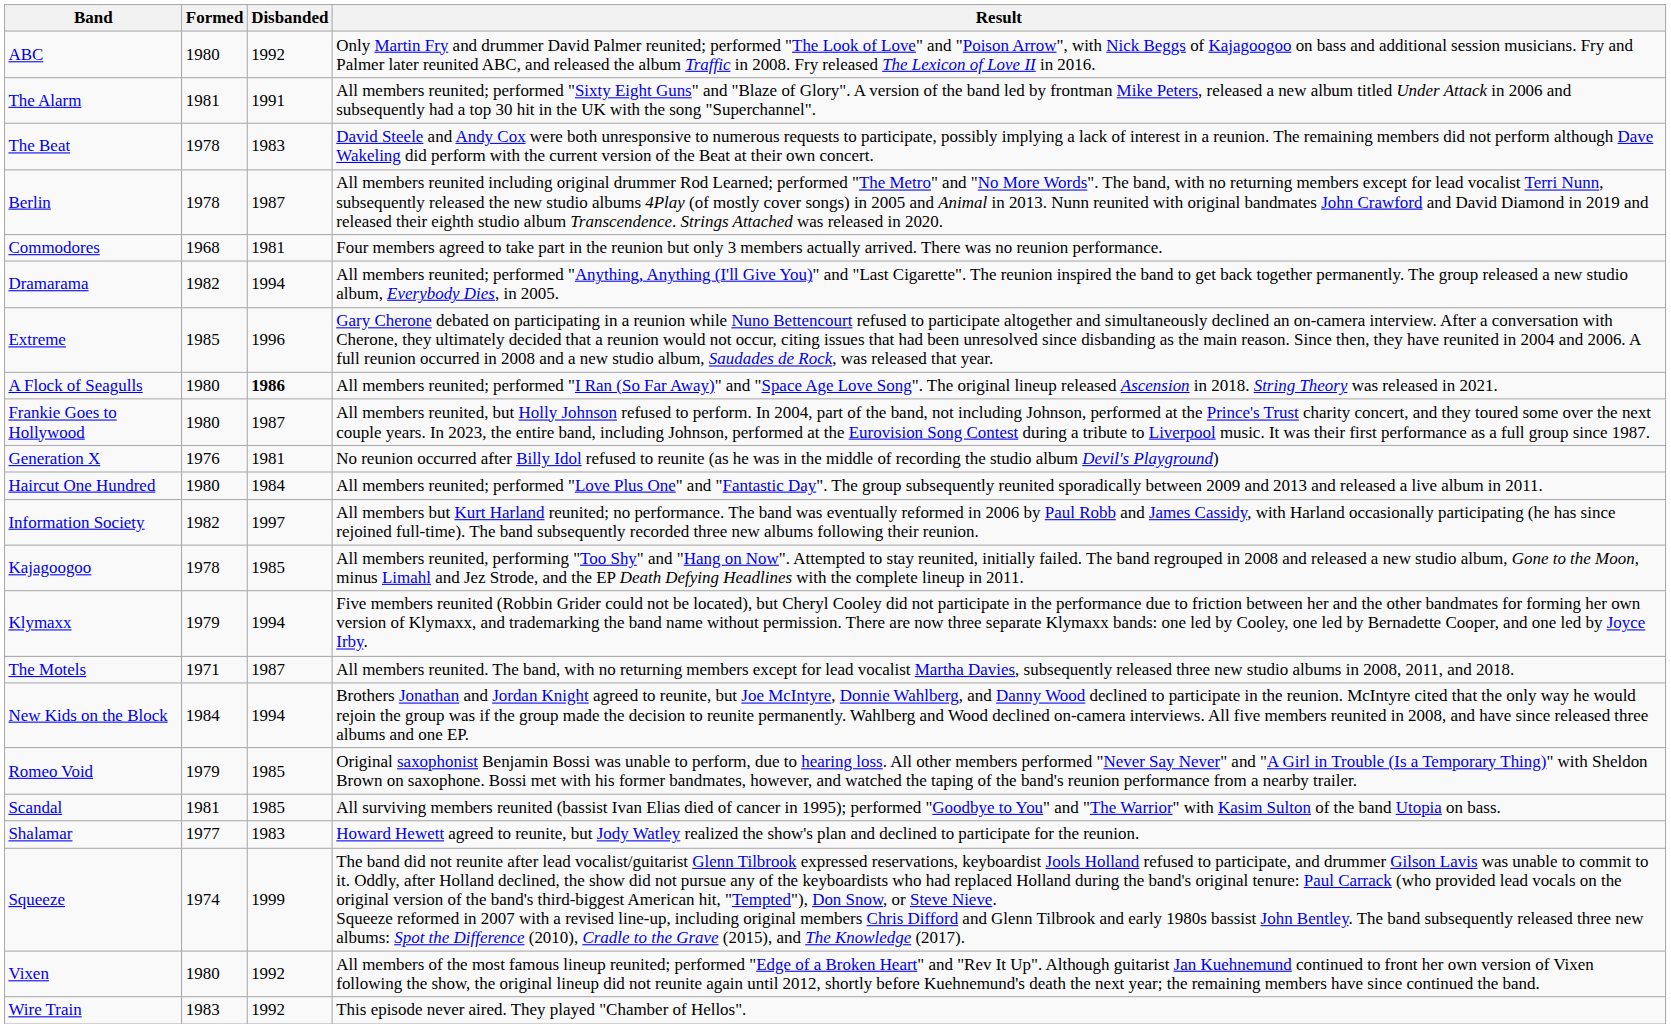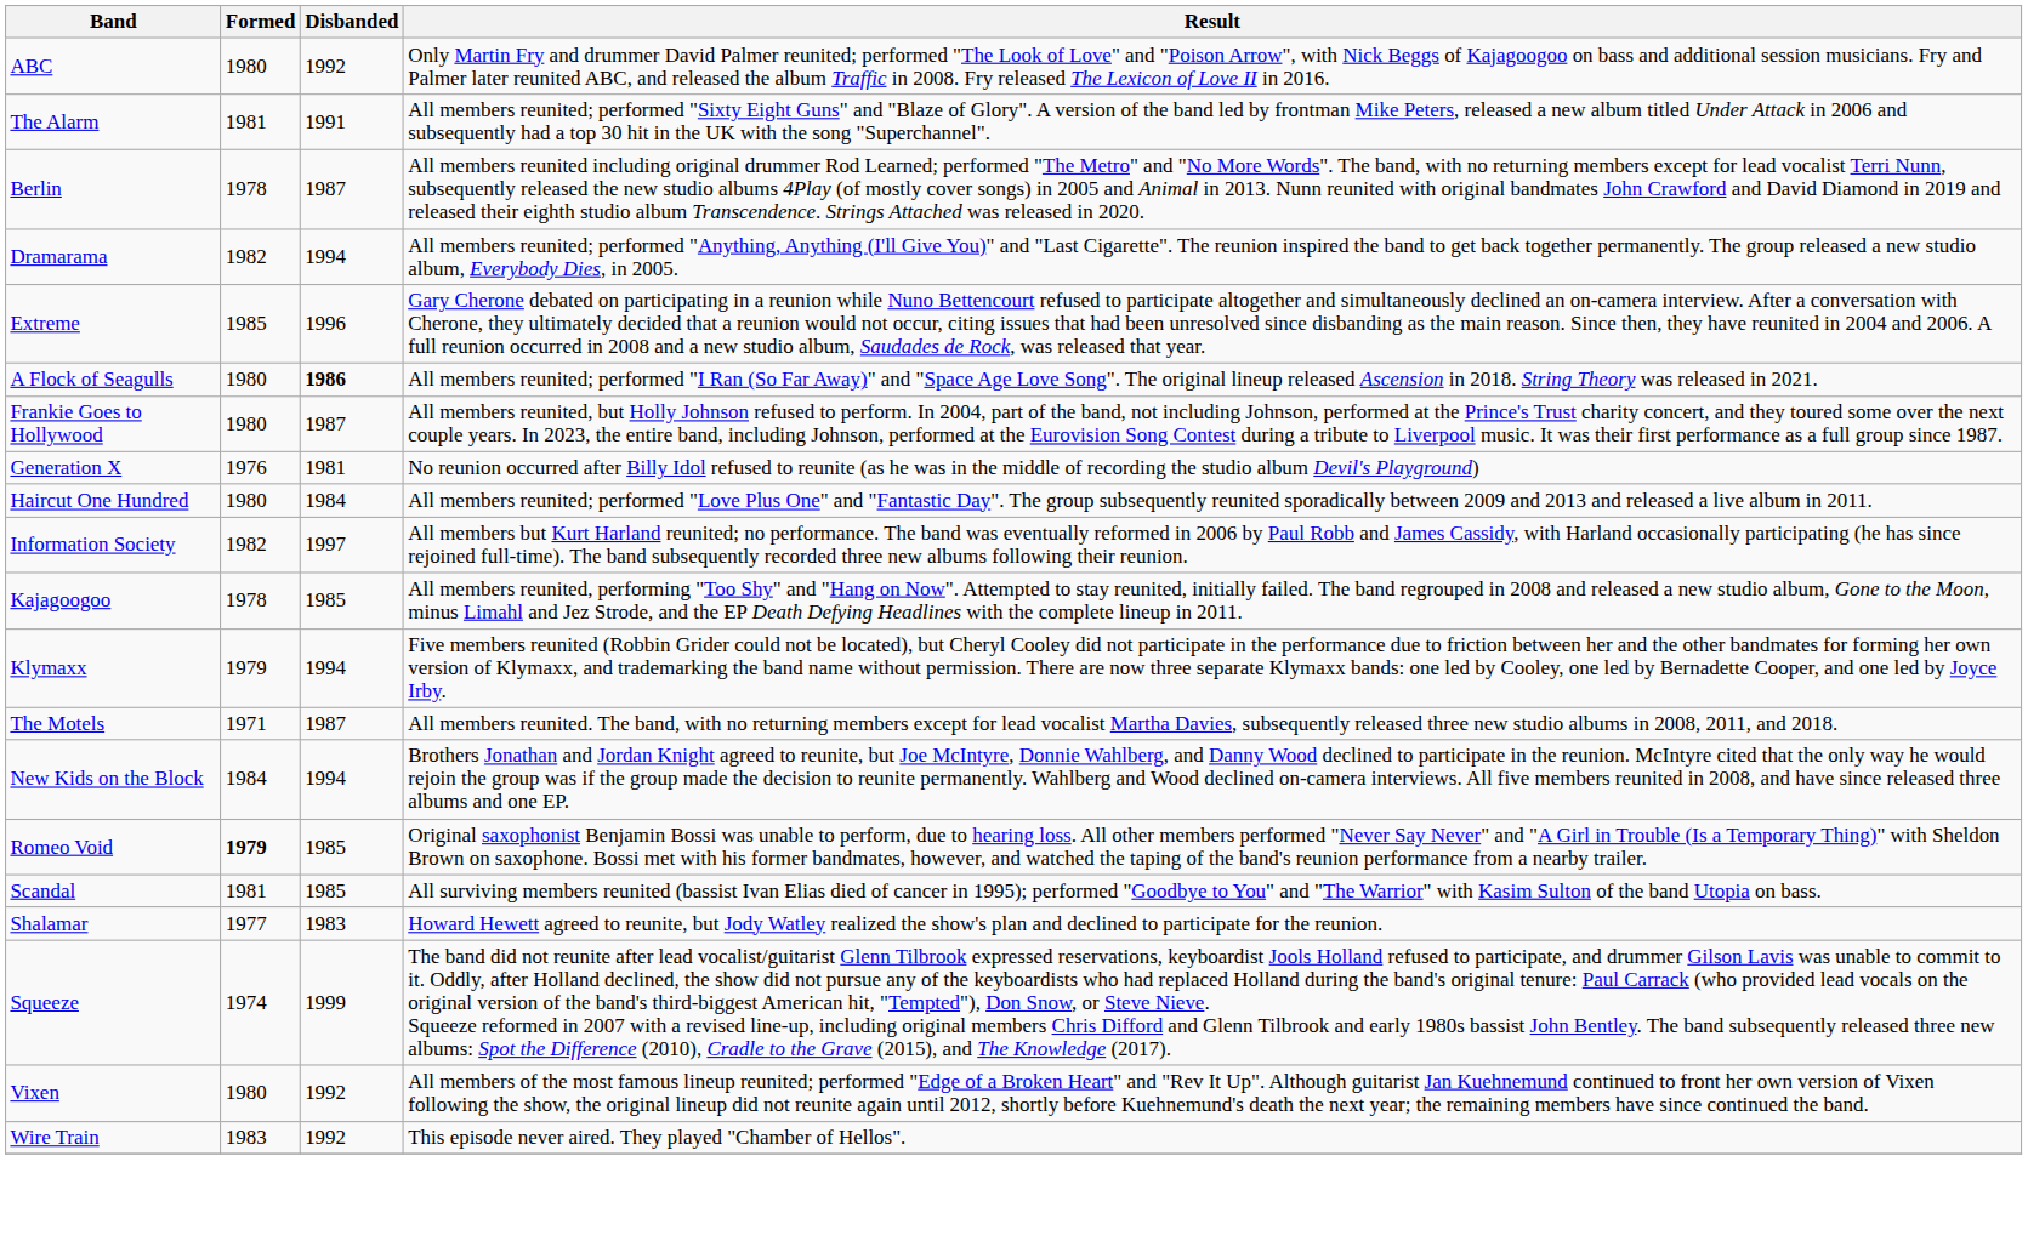- row: The Beat | 1978 | 1983 | David Steele and Andy Cox were both unresponsive to numerous requests to participate, possibly implying a lack of interest in a reunion. The remaining members did not perform although Dave Wakeling did perform with the current version of the Beat at their own concert.
- row: Commodores | 1968 | 1981 | Four members agreed to take part in the reunion but only 3 members actually arrived. There was no reunion performance.
Romeo Void | Formed: normal -> bold
